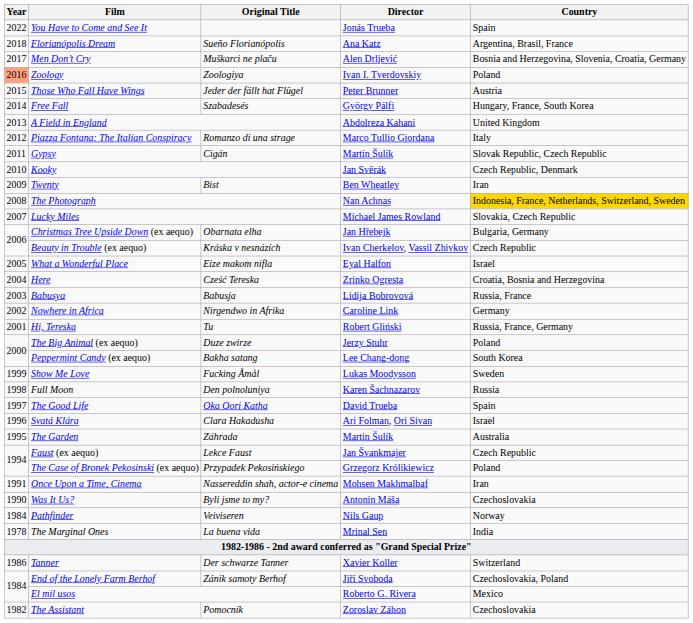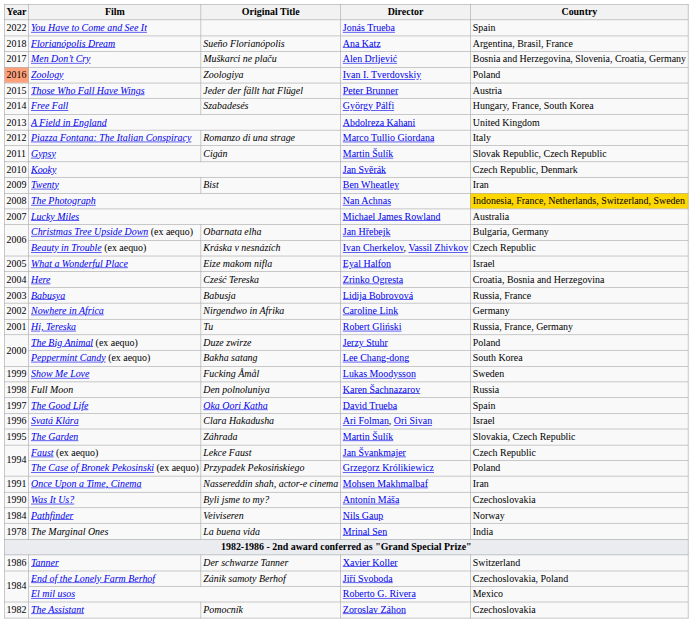Lucky Miles | Country: Slovakia, Czech Republic -> Australia
The Garden | Country: Australia -> Slovakia, Czech Republic
